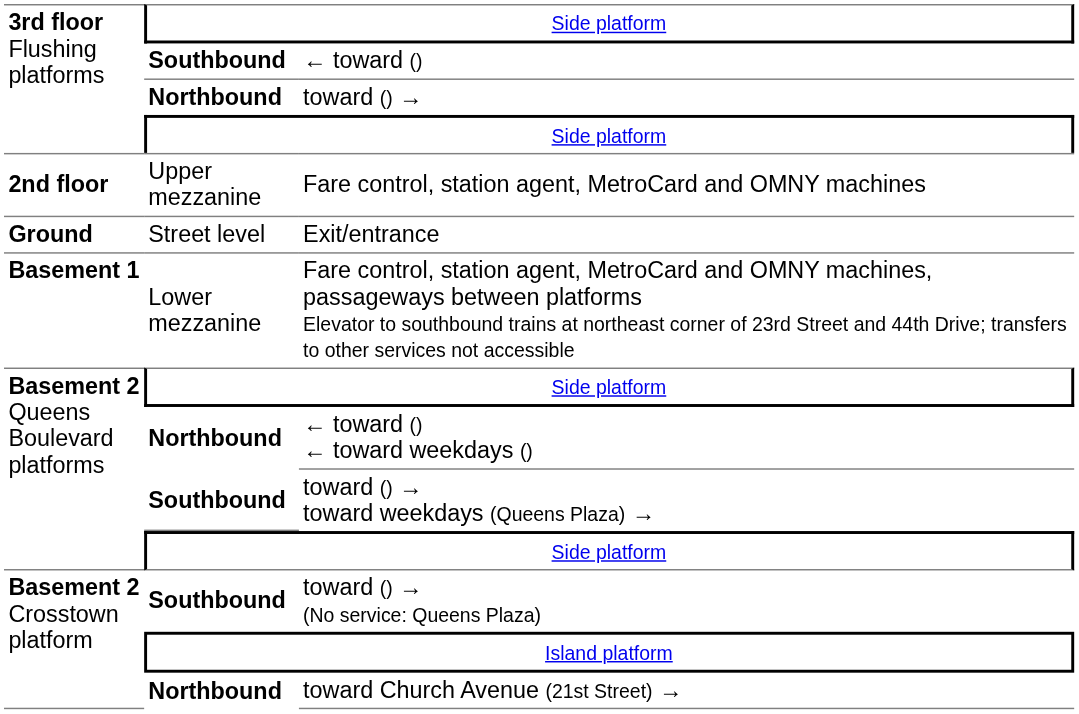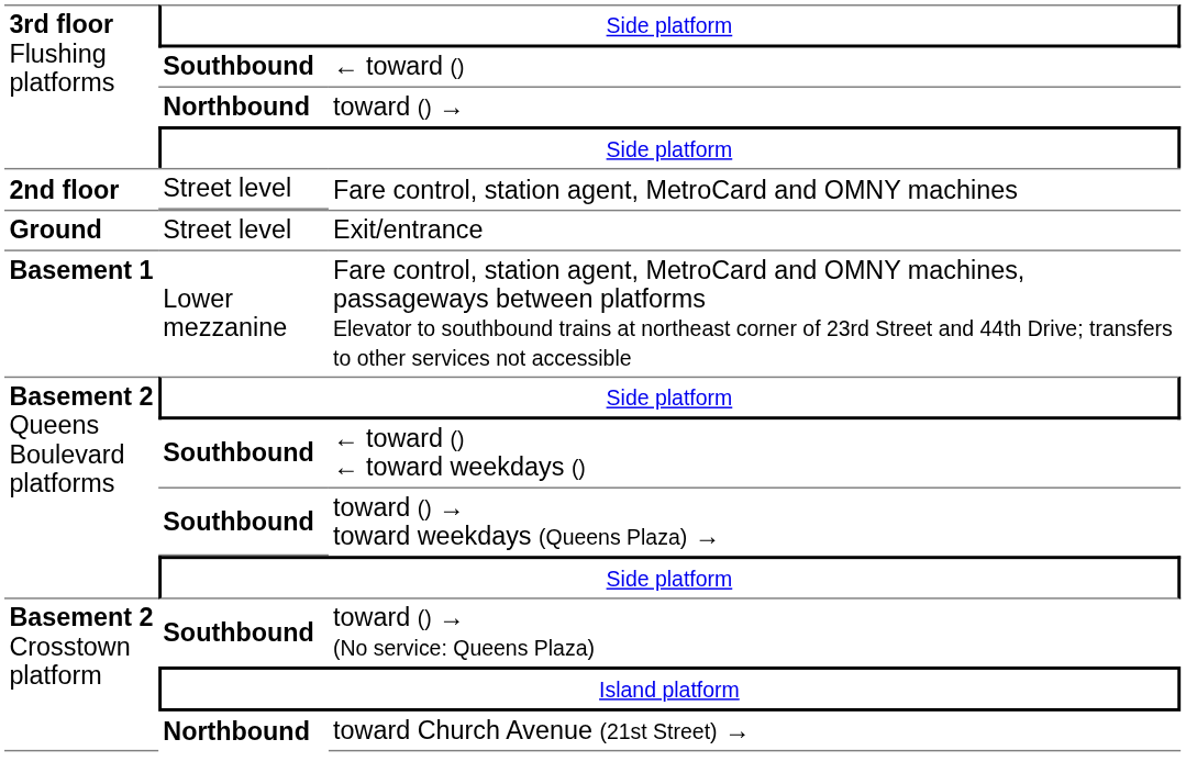Fare control, station agent, MetroCard and OMNY machines | column 2: Upper mezzanine -> Street level
← toward () ← toward weekdays () | column 2: Northbound -> Southbound
